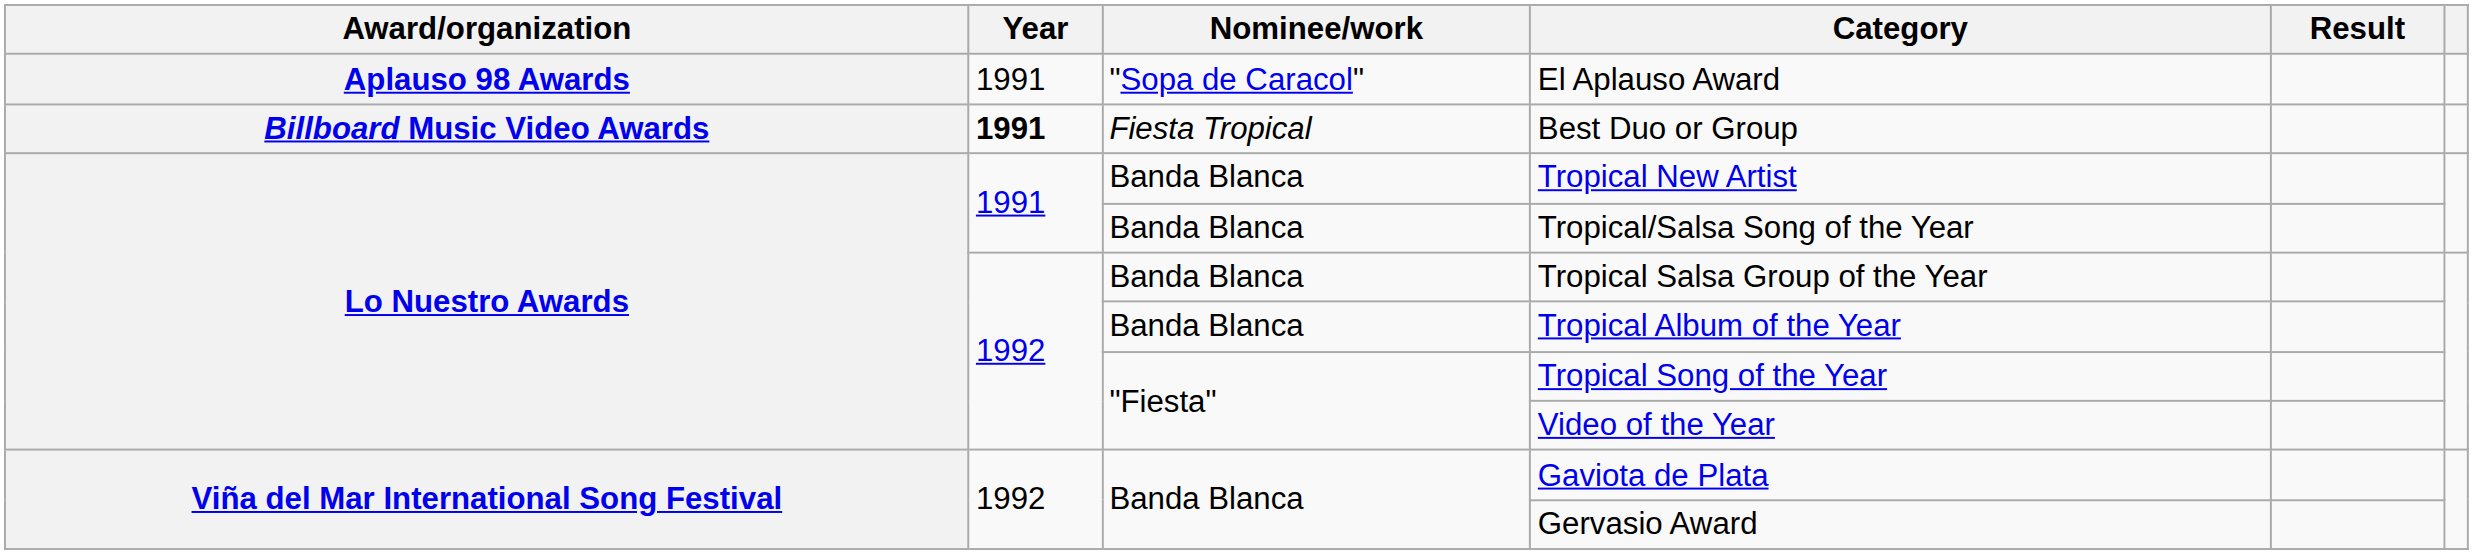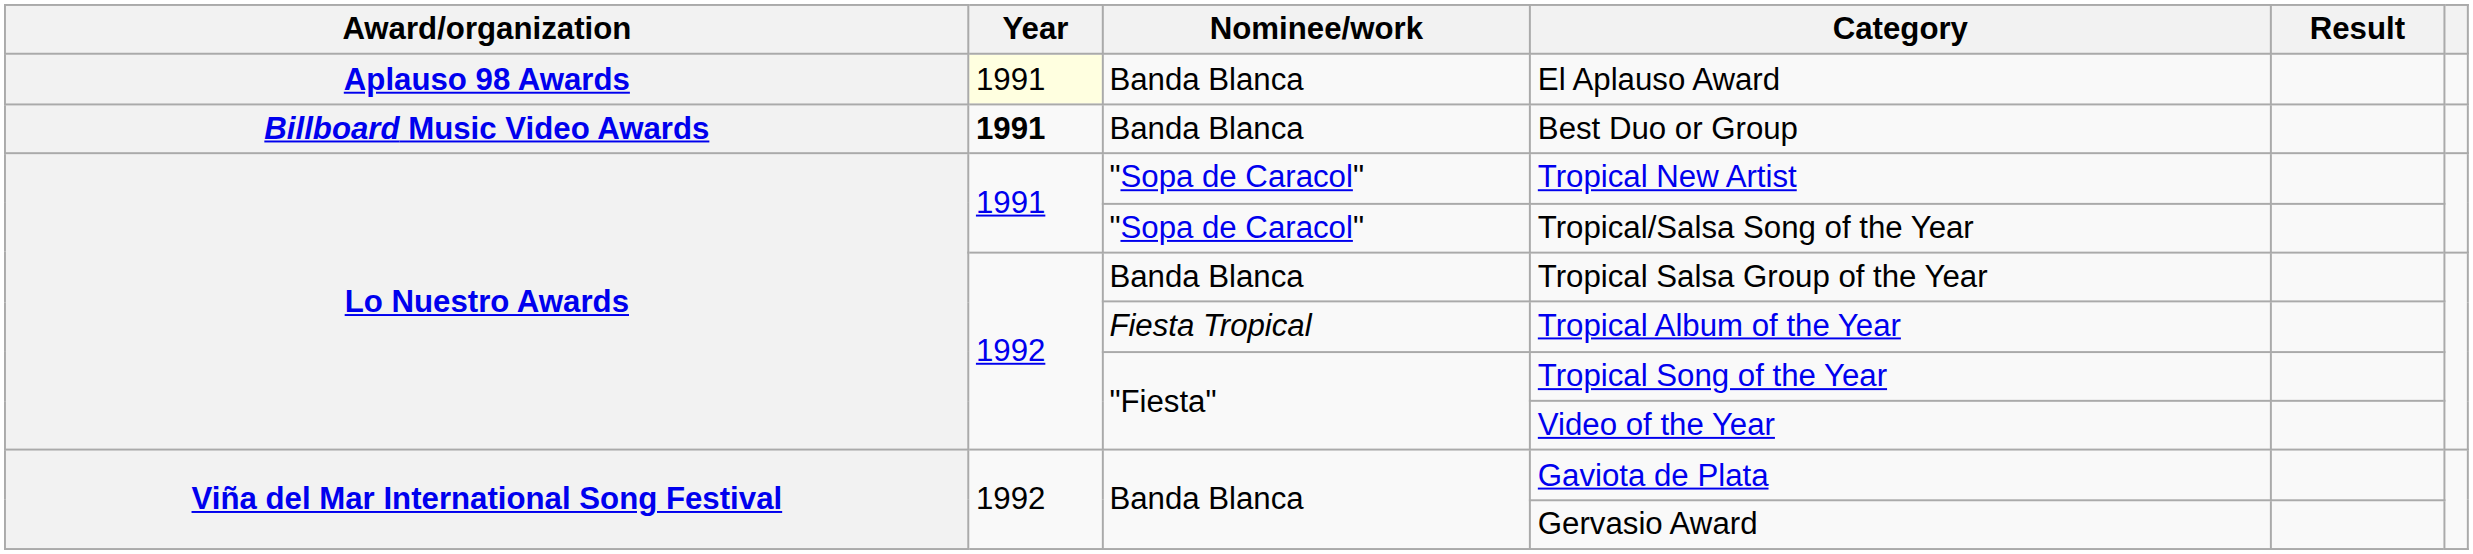El Aplauso Award | Year: no background -> lightyellow background
El Aplauso Award | Nominee/work: "Sopa de Caracol" -> Banda Blanca
Best Duo or Group | Nominee/work: Fiesta Tropical -> Banda Blanca
Tropical New Artist | Nominee/work: Banda Blanca -> "Sopa de Caracol"
Tropical/Salsa Song of the Year | Nominee/work: Banda Blanca -> "Sopa de Caracol"
Tropical Album of the Year | Nominee/work: Banda Blanca -> Fiesta Tropical
